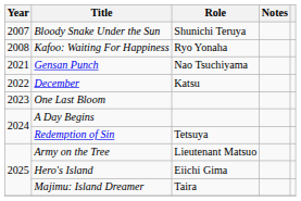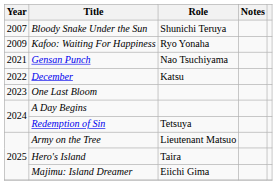Kafoo: Waiting For Happiness | Year: 2008 -> 2009
Hero's Island | Role: Eiichi Gima -> Taira
Majimu: Island Dreamer | Role: Taira -> Eiichi Gima
